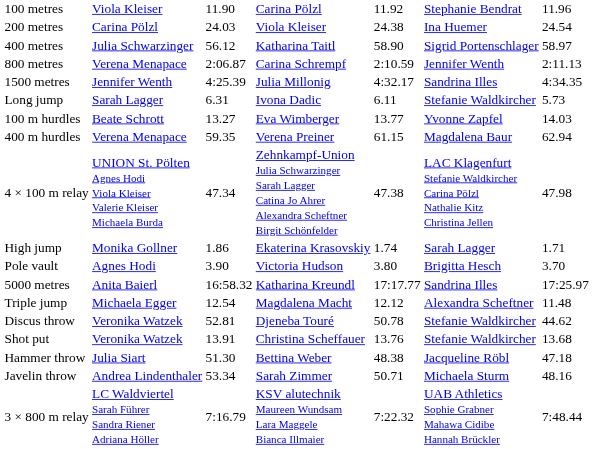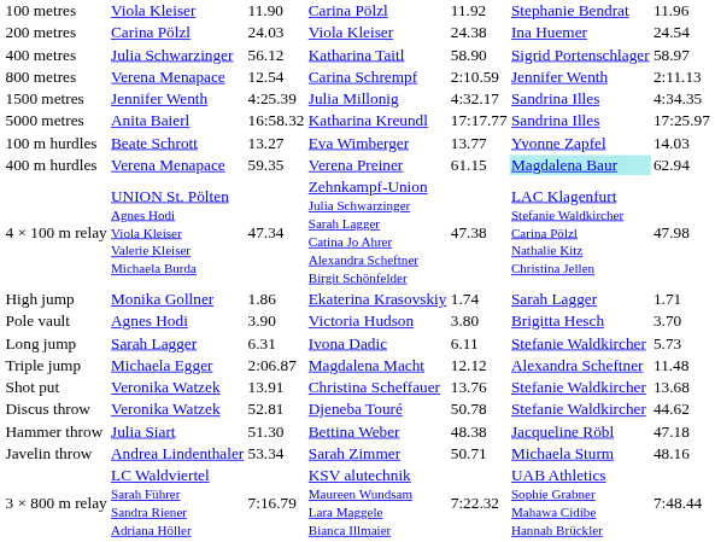800 metres | column 3: 2:06.87 -> 12.54
rows swapped: 5000 metres <-> Long jump
400 m hurdles | column 6: no background -> paleturquoise background
Triple jump | column 3: 12.54 -> 2:06.87
rows swapped: Shot put <-> Discus throw
